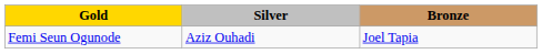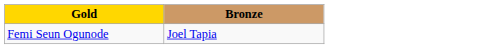- column: Silver | Aziz Ouhadi
